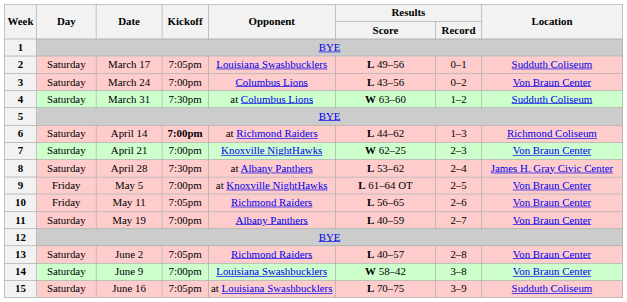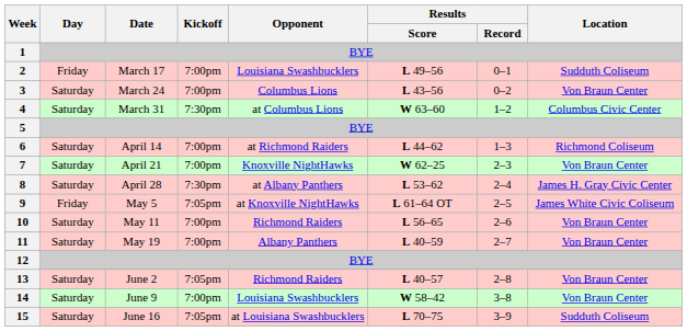2 | Day: Saturday -> Friday
2 | Kickoff: 7:05pm -> 7:00pm
4 | Location: Sudduth Coliseum -> Columbus Civic Center
6 | Kickoff: bold -> normal
9 | Kickoff: 7:00pm -> 7:05pm
9 | Location: Von Braun Center -> James White Civic Coliseum
10 | Day: Friday -> Saturday
10 | Kickoff: 7:05pm -> 7:00pm
